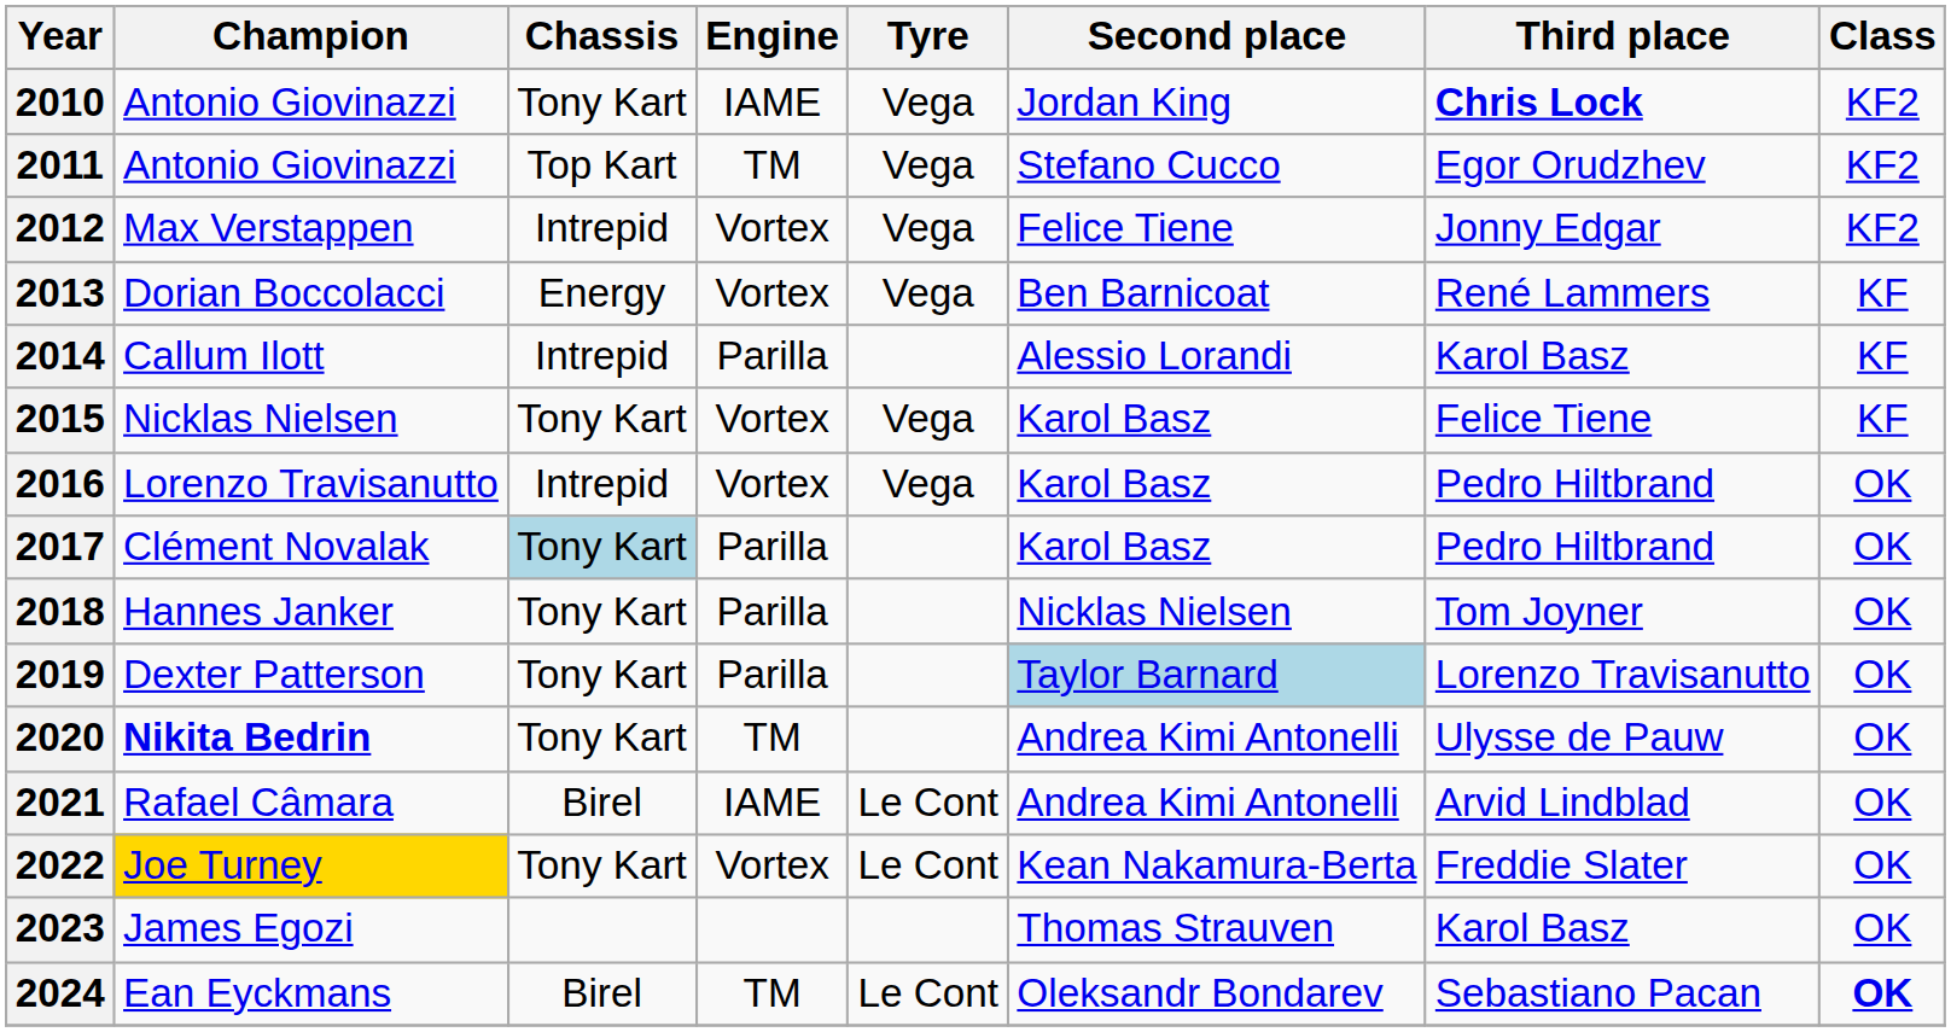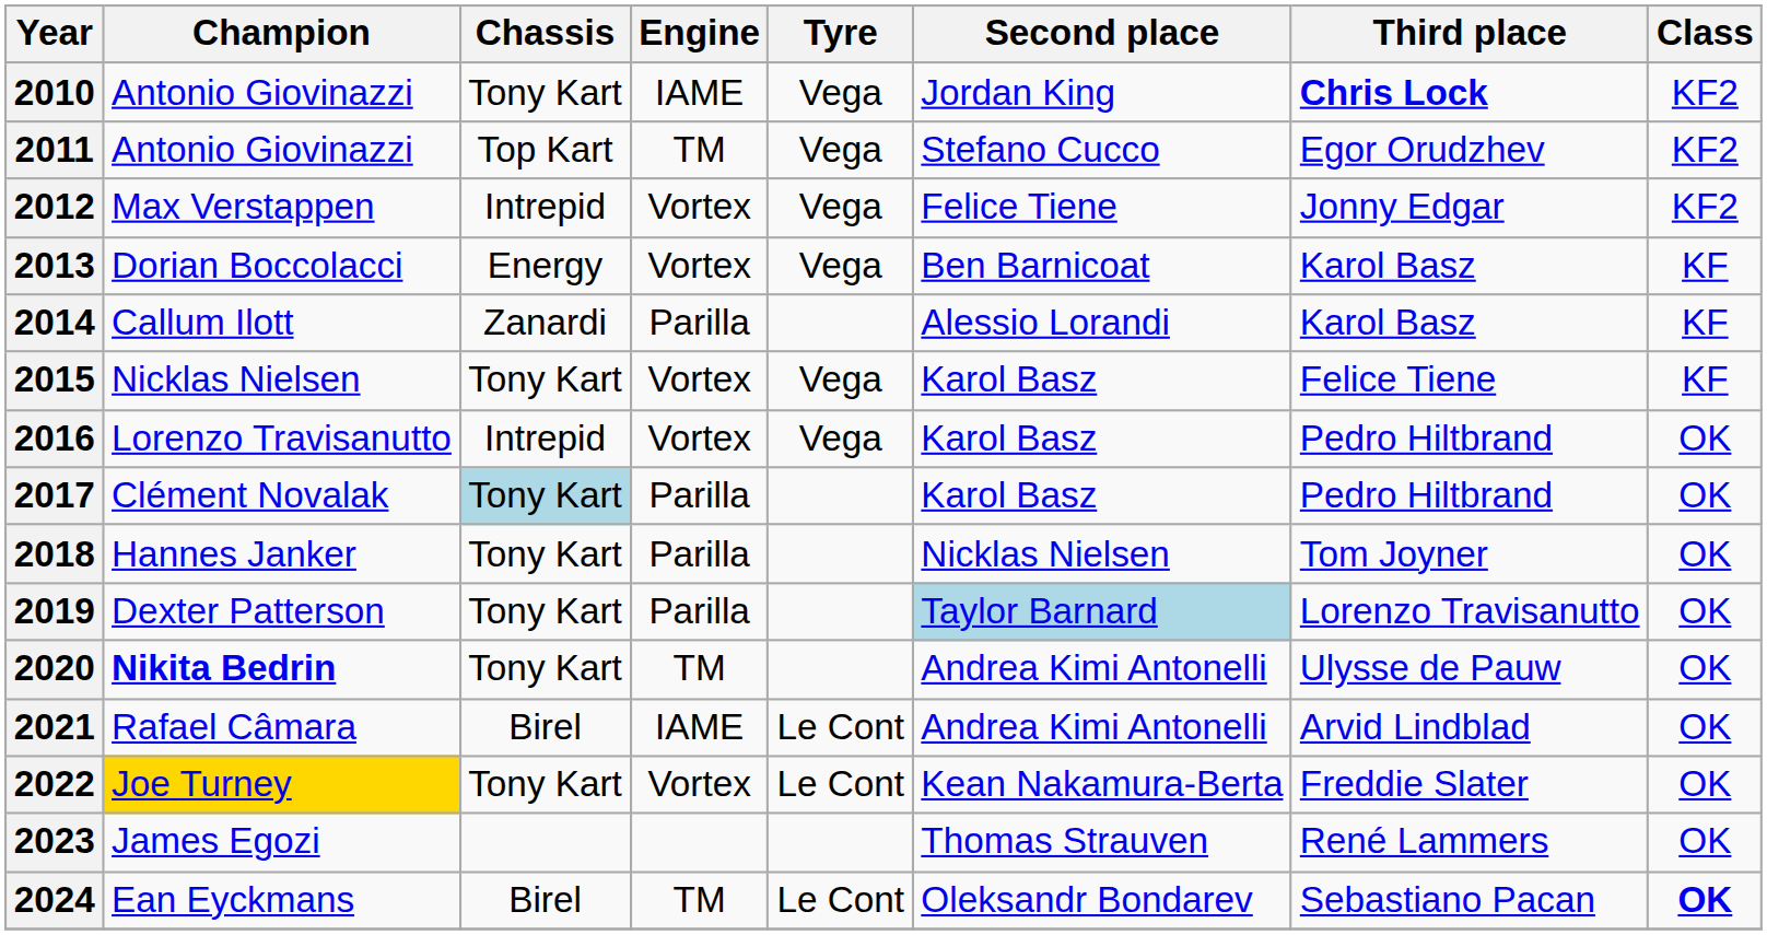2013 | Third place: René Lammers -> Karol Basz
2014 | Chassis: Intrepid -> Zanardi
2023 | Third place: Karol Basz -> René Lammers
